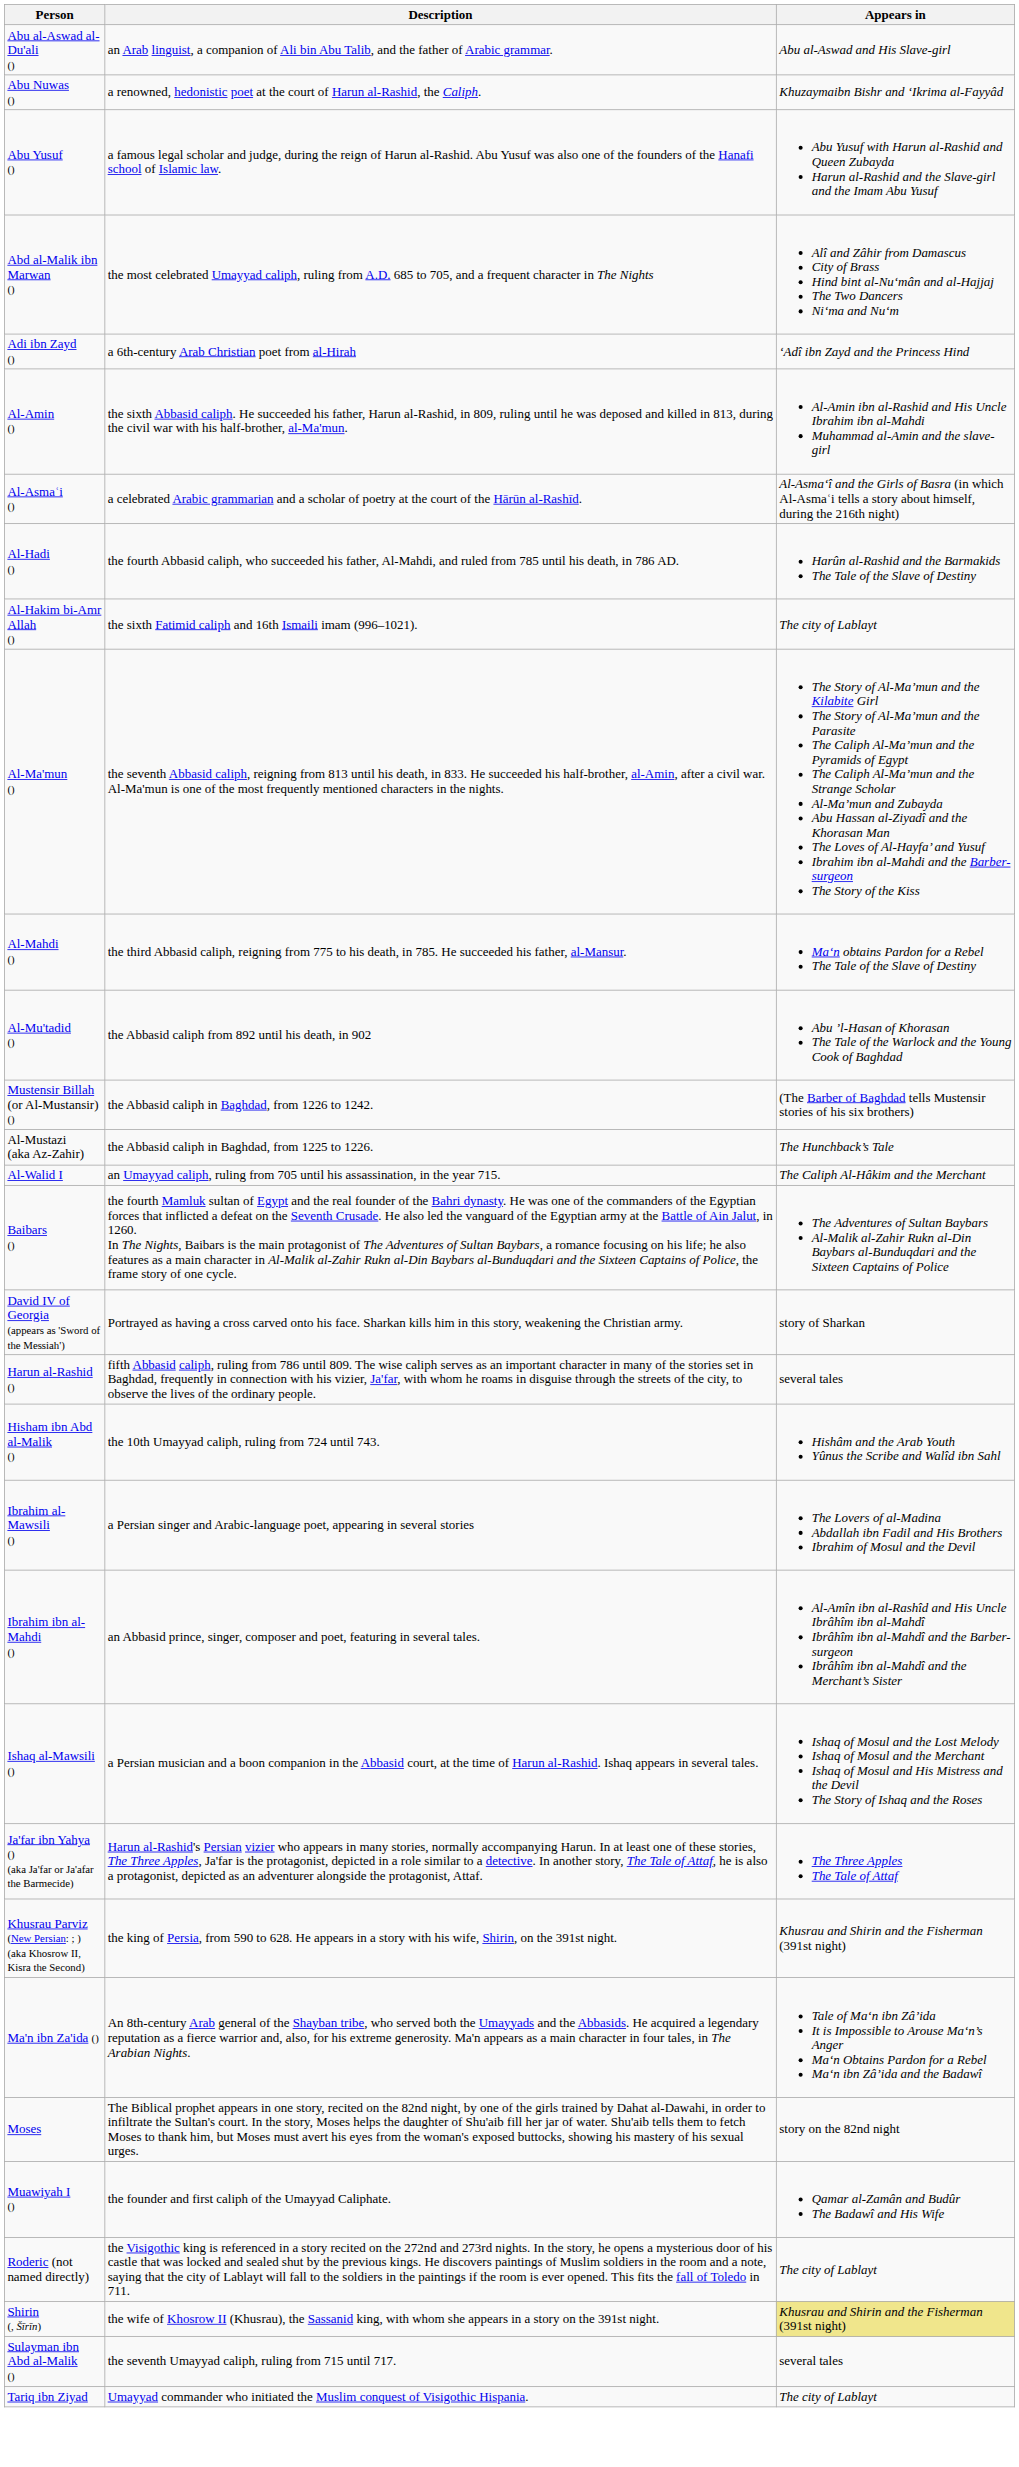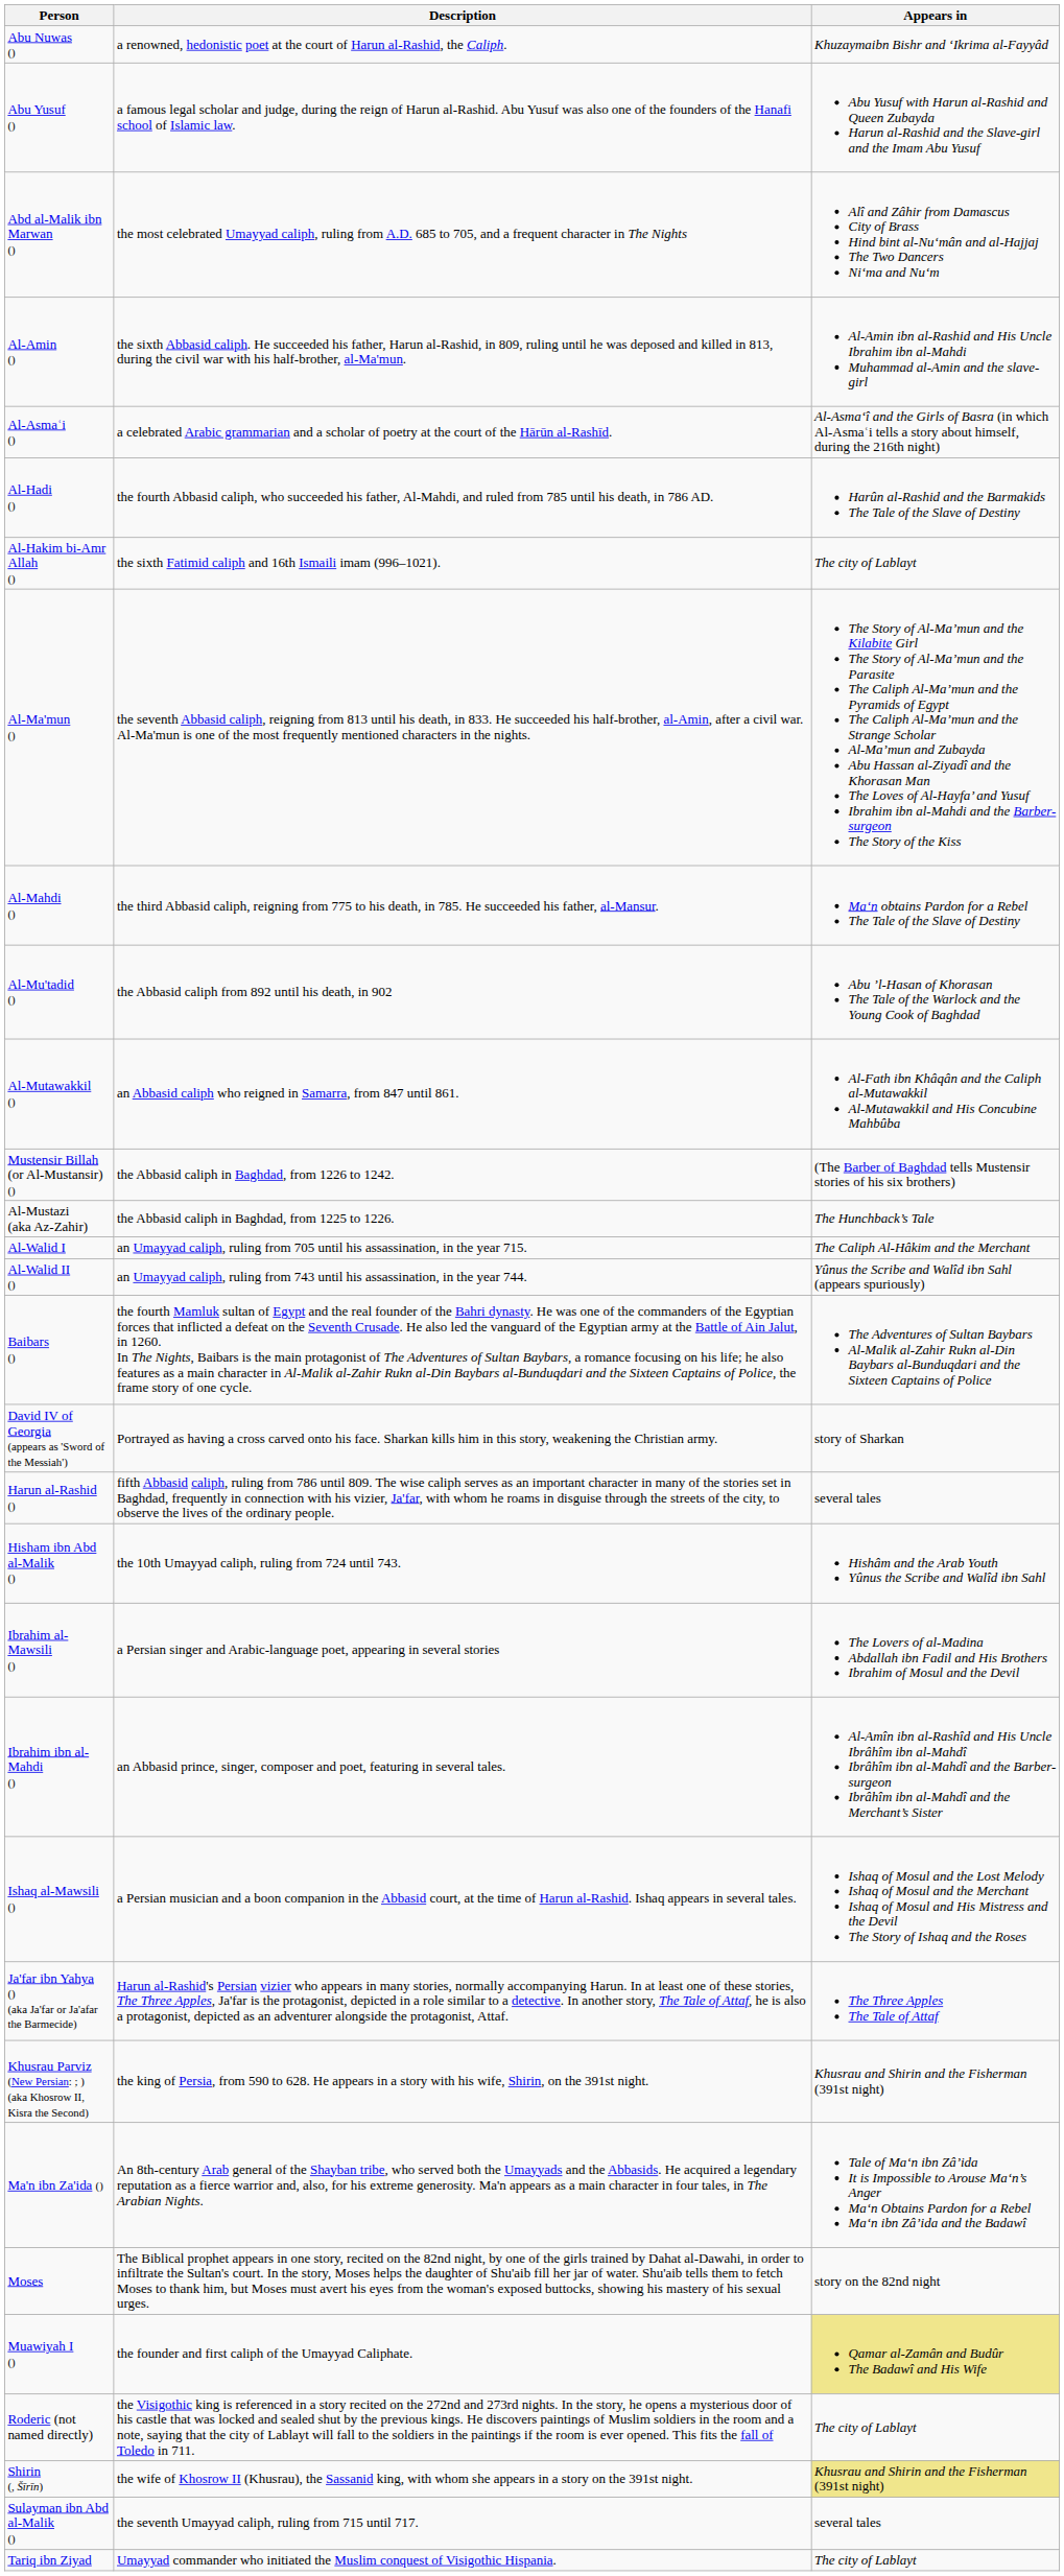- row: Abu al-Aswad al-Du'ali () | an Arab linguist, a companion of Ali bin Abu Talib, and the father of Arabic grammar. | Abu al-Aswad and His Slave-girl
- row: Adi ibn Zayd () | a 6th-century Arab Christian poet from al-Hirah | ‘Adî ibn Zayd and the Princess Hind
+ row: Al-Mutawakkil () | an Abbasid caliph who reigned in Samarra, from 847 until 861. | Al-Fath ibn Khâqân and the Caliph al-Mutawakkil Al-Mutawakkil and His Concubine Mahbûba
+ row: Al-Walid II () | an Umayyad caliph, ruling from 743 until his assassination, in the year 744. | Yûnus the Scribe and Walîd ibn Sahl (appears spuriously)
Muawiyah I () | Appears in: no background -> khaki background
